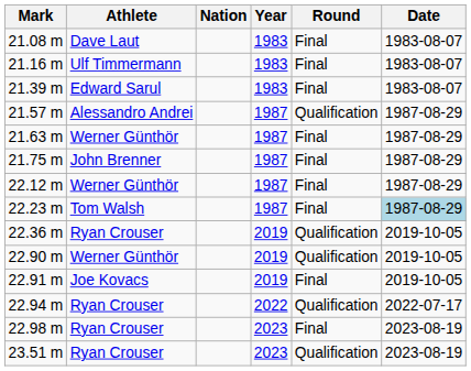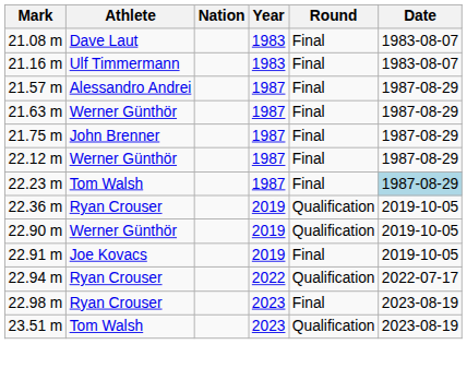- row: 21.39 m | Edward Sarul | 1983 | Final | 1983-08-07
21.57 m | Round: Qualification -> Final
23.51 m | Athlete: Ryan Crouser -> Tom Walsh
